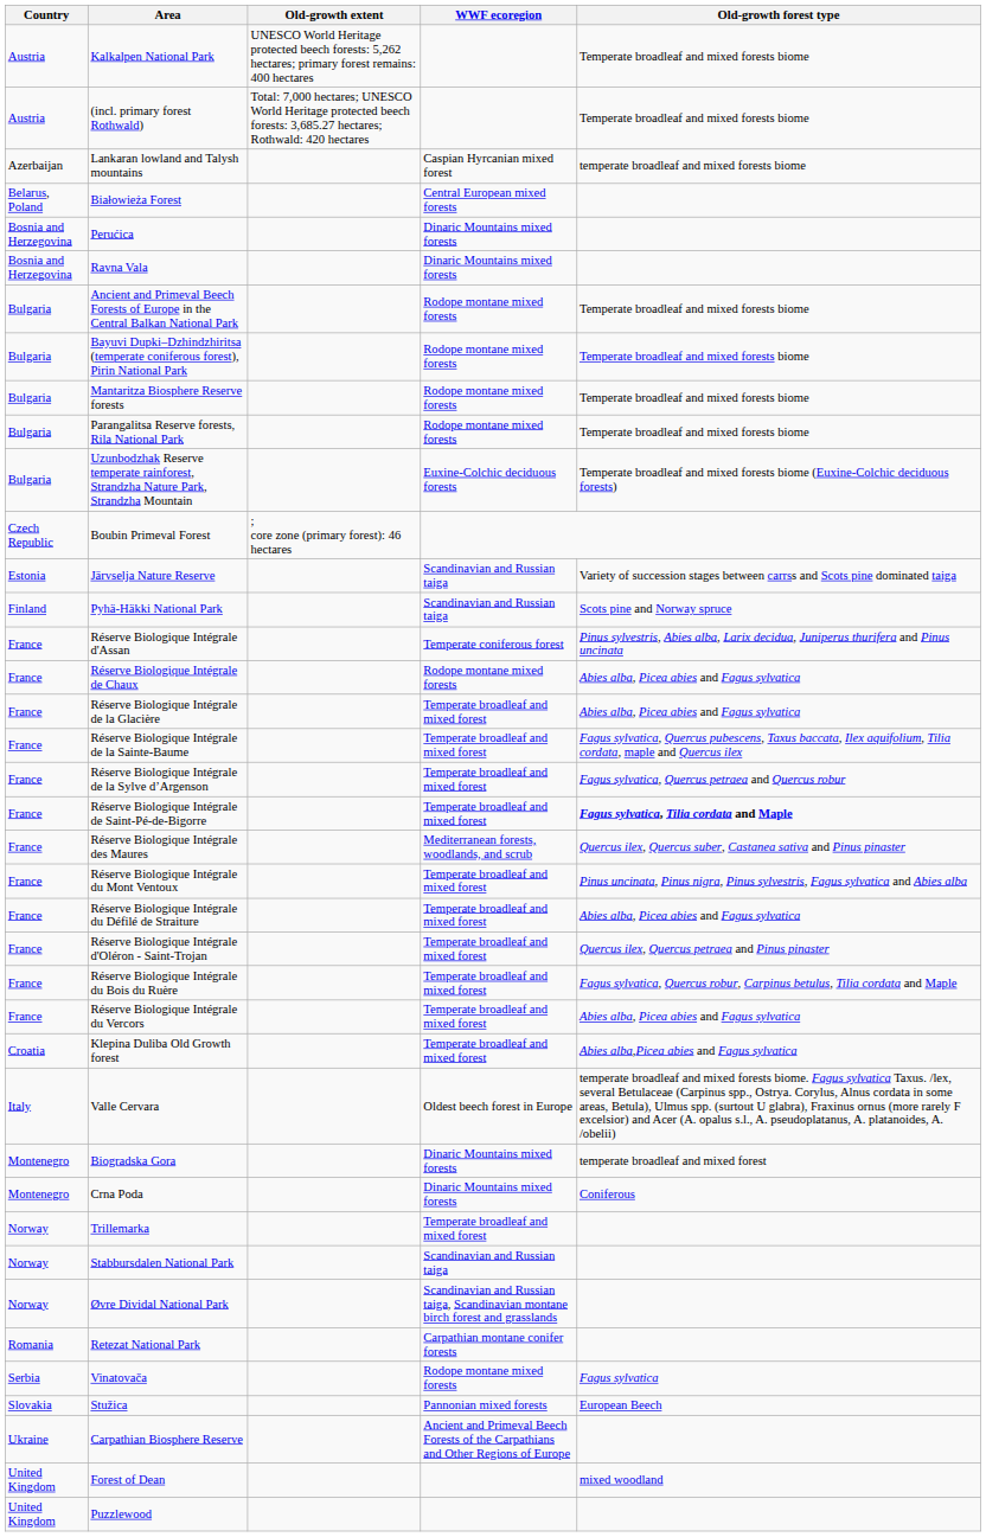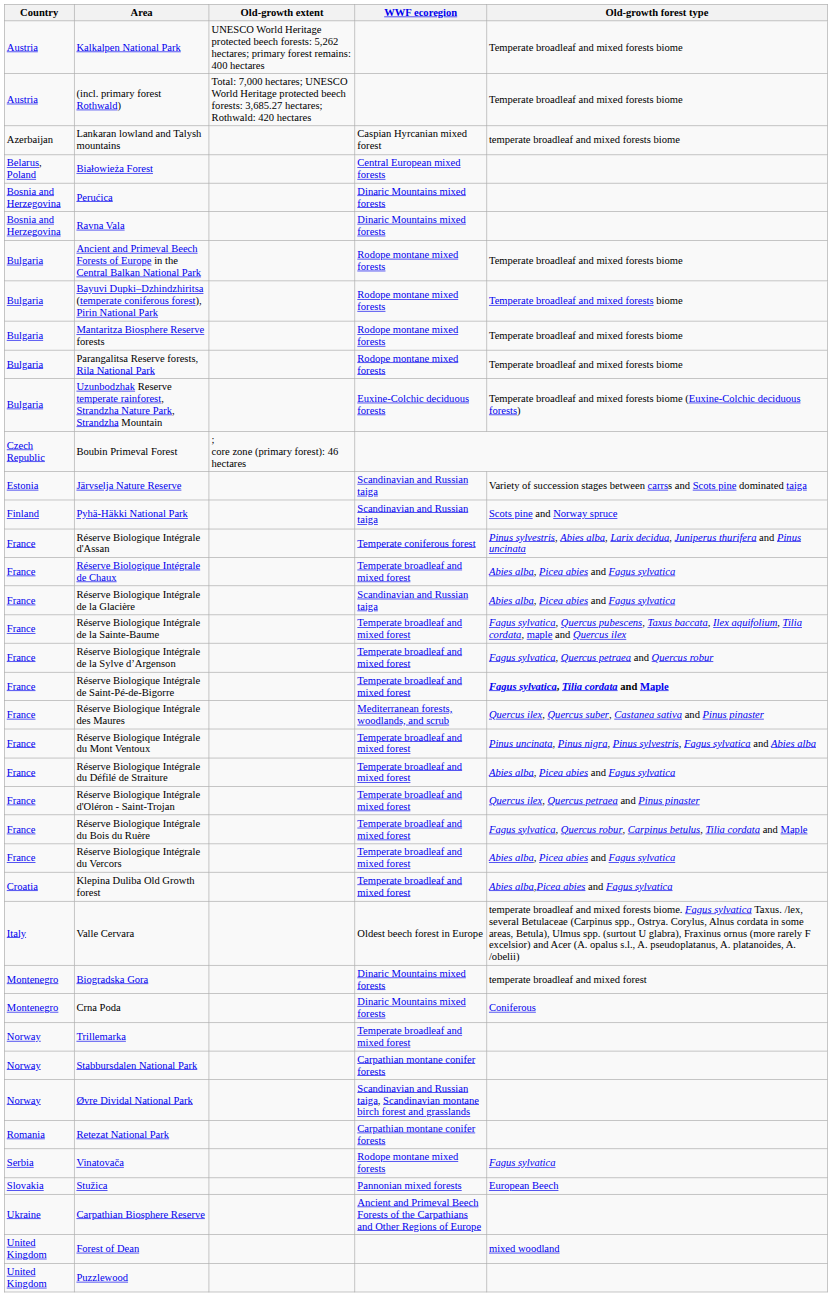Réserve Biologique Intégrale de Chaux | WWF ecoregion: Rodope montane mixed forests -> Temperate broadleaf and mixed forest
Réserve Biologique Intégrale de la Glacière | WWF ecoregion: Temperate broadleaf and mixed forest -> Scandinavian and Russian taiga
Stabbursdalen National Park | WWF ecoregion: Scandinavian and Russian taiga -> Carpathian montane conifer forests
